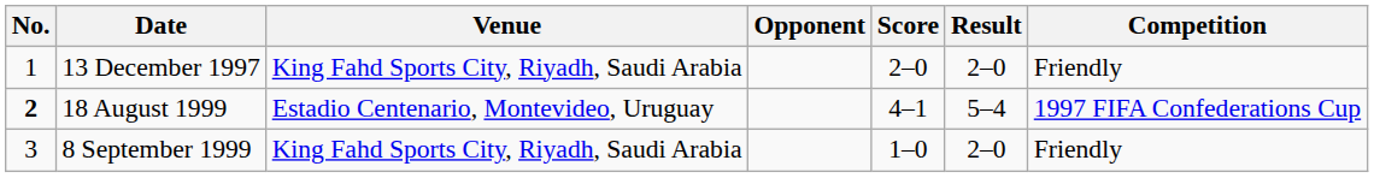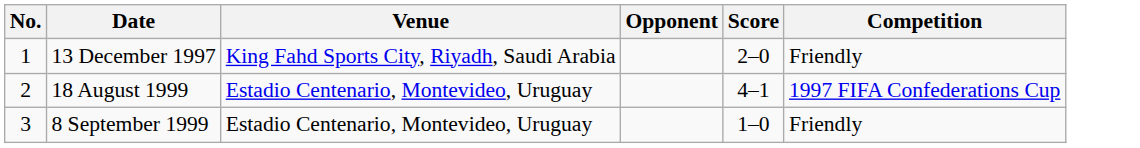- column: Result | 2–0 | 5–4 | 2–0
18 August 1999 | No.: bold -> normal
8 September 1999 | Venue: King Fahd Sports City, Riyadh, Saudi Arabia -> Estadio Centenario, Montevideo, Uruguay
